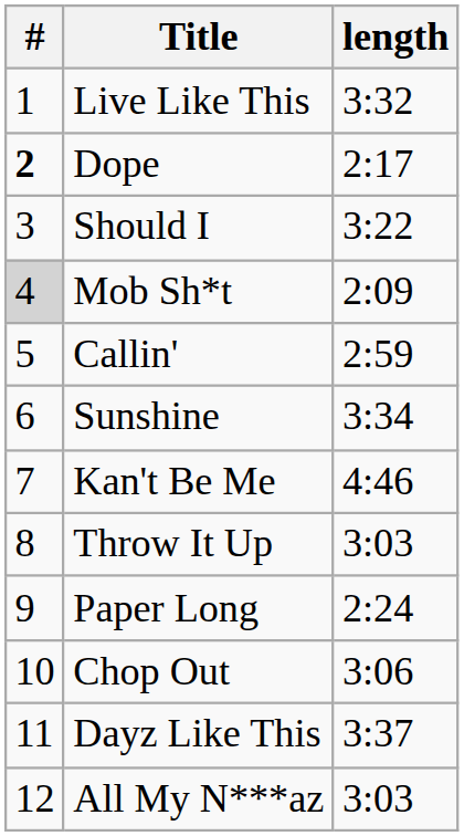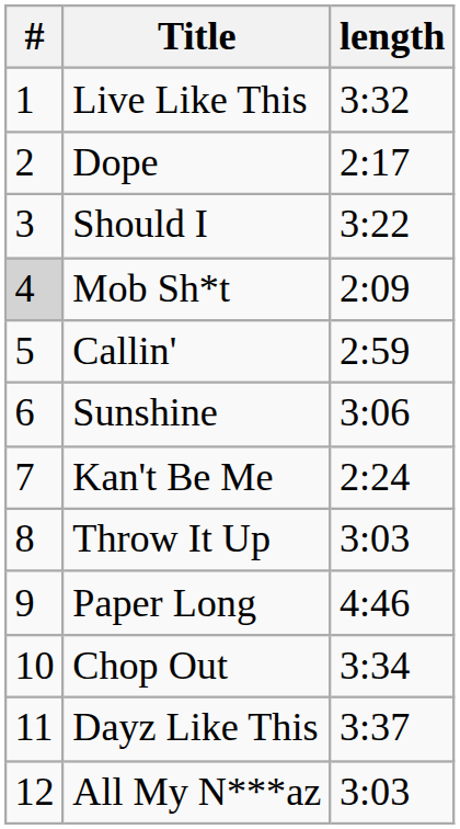Dope | #: bold -> normal
Sunshine | length: 3:34 -> 3:06
Kan't Be Me | length: 4:46 -> 2:24
Paper Long | length: 2:24 -> 4:46
Chop Out | length: 3:06 -> 3:34
